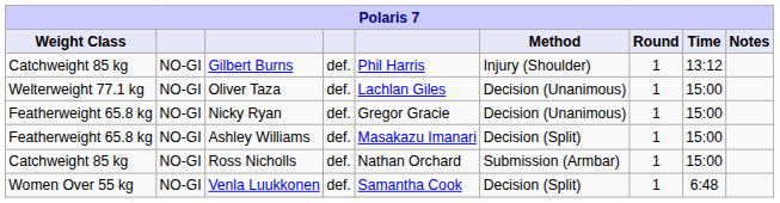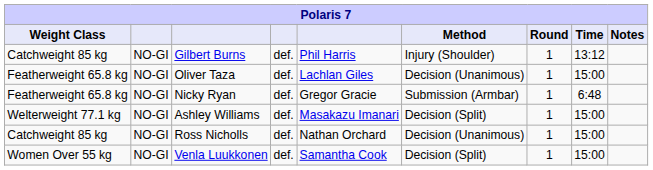Oliver Taza | Weight Class: Welterweight 77.1 kg -> Featherweight 65.8 kg
Nicky Ryan | Method: Decision (Unanimous) -> Submission (Armbar)
Nicky Ryan | Time: 15:00 -> 6:48
Ashley Williams | Weight Class: Featherweight 65.8 kg -> Welterweight 77.1 kg
Ross Nicholls | Method: Submission (Armbar) -> Decision (Unanimous)
Venla Luukkonen | Time: 6:48 -> 15:00
